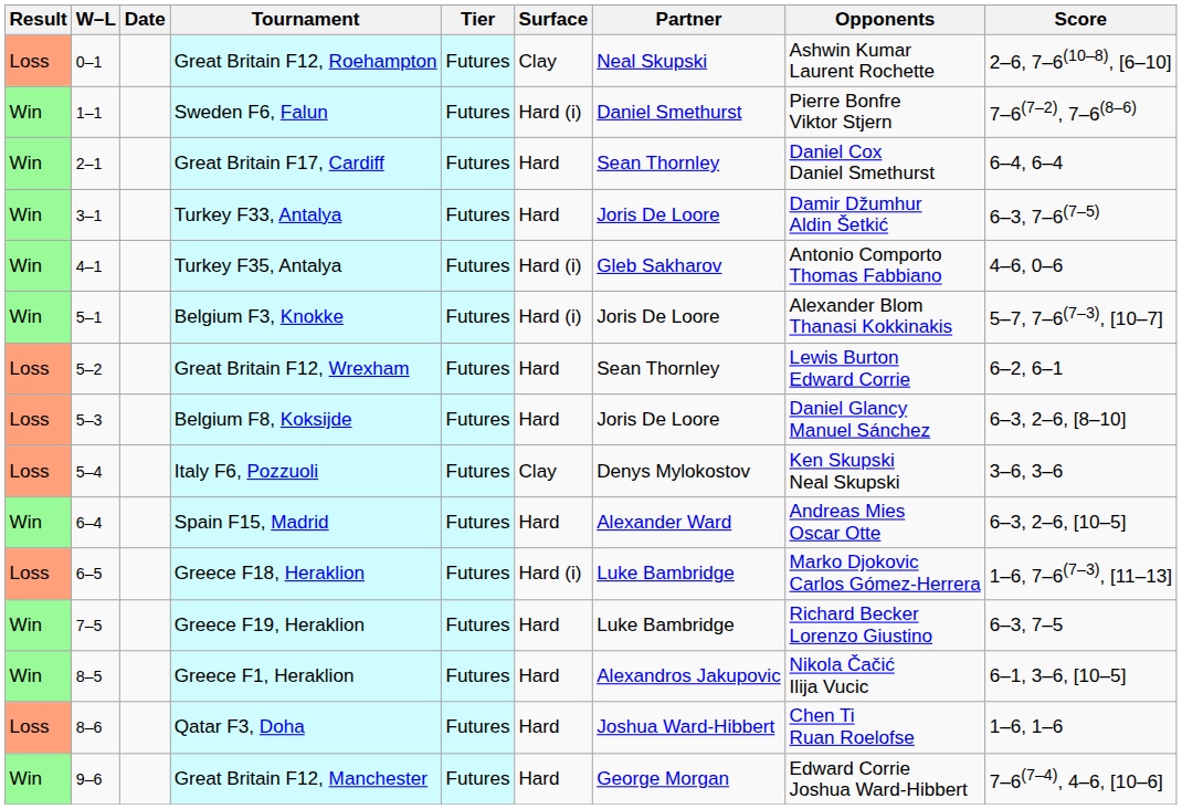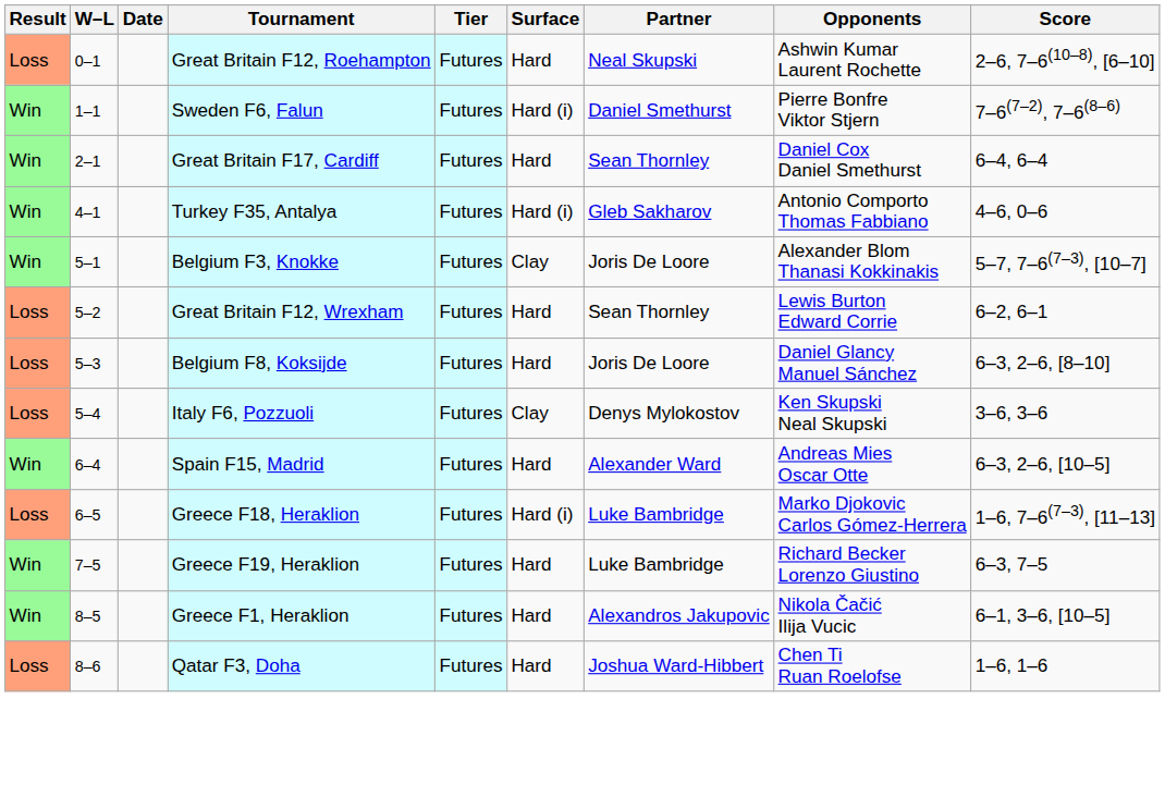Great Britain F12, Roehampton | Surface: Clay -> Hard
- row: Win | 3–1 | Turkey F33, Antalya | Futures | Hard | Joris De Loore | Damir Džumhur Aldin Šetkić | 6–3, 7–6(7–5)
Belgium F3, Knokke | Surface: Hard (i) -> Clay
- row: Win | 9–6 | Great Britain F12, Manchester | Futures | Hard | George Morgan | Edward Corrie Joshua Ward-Hibbert | 7–6(7–4), 4–6, [10–6]
